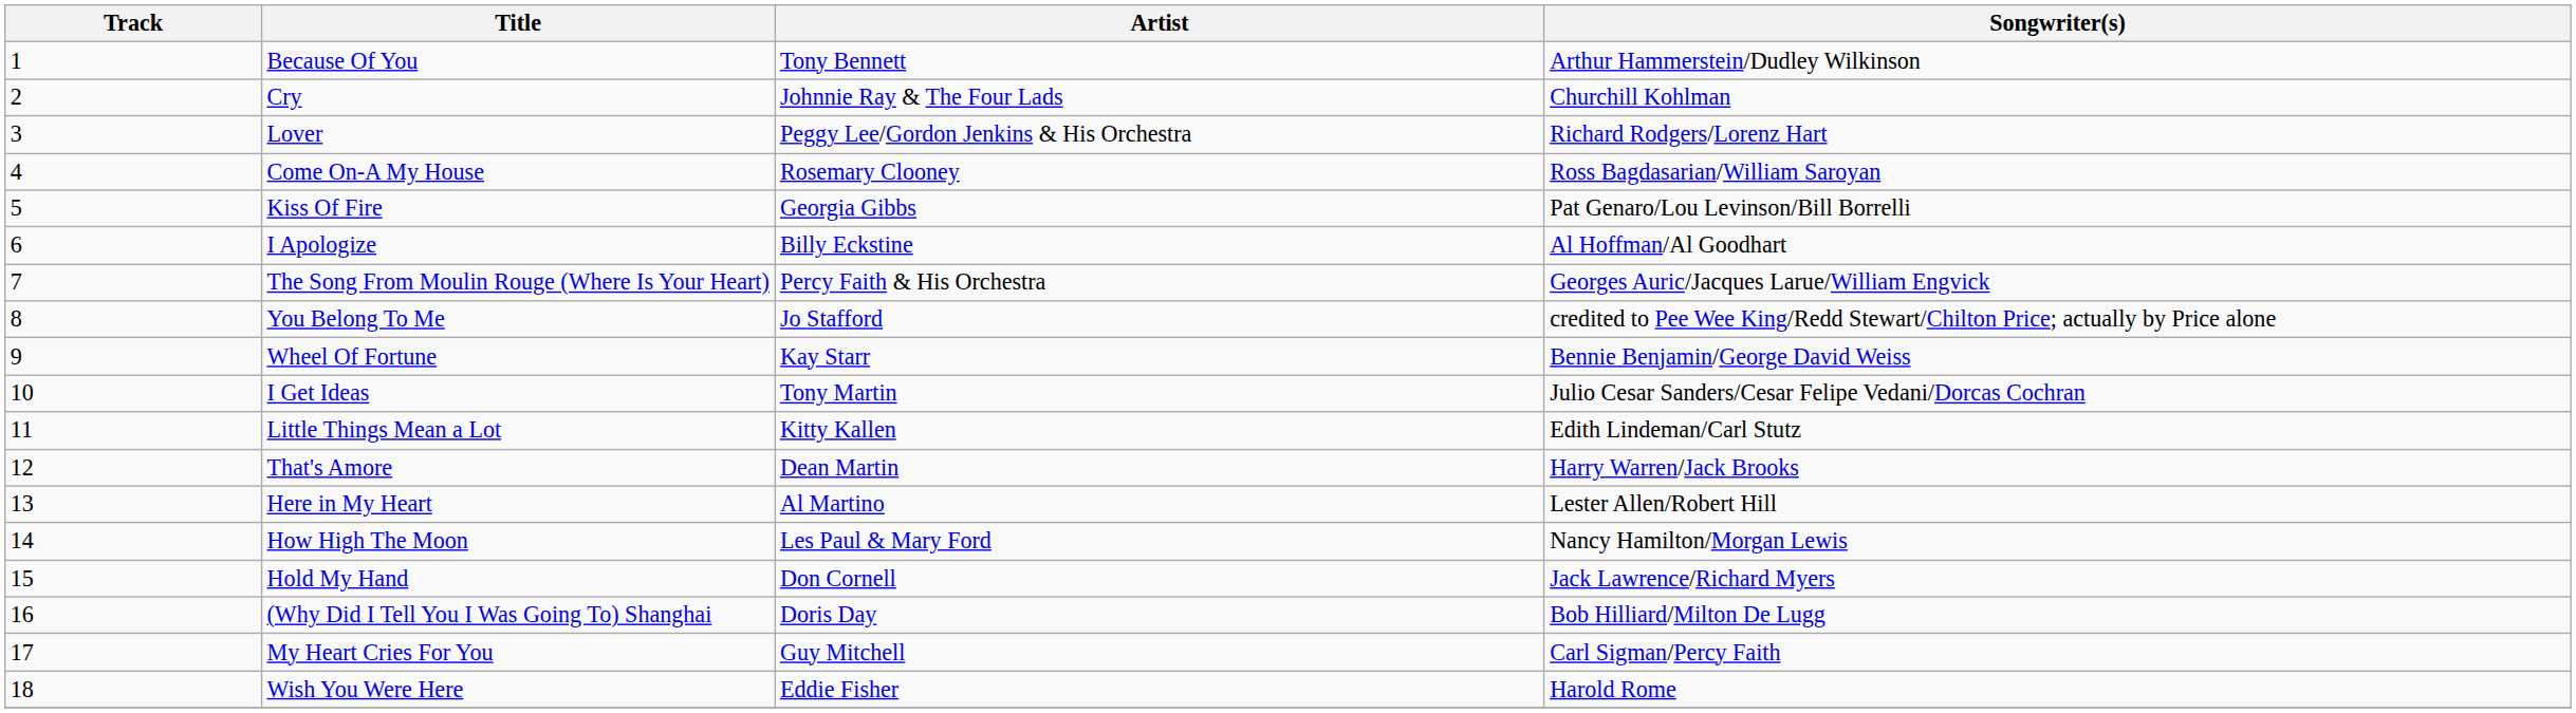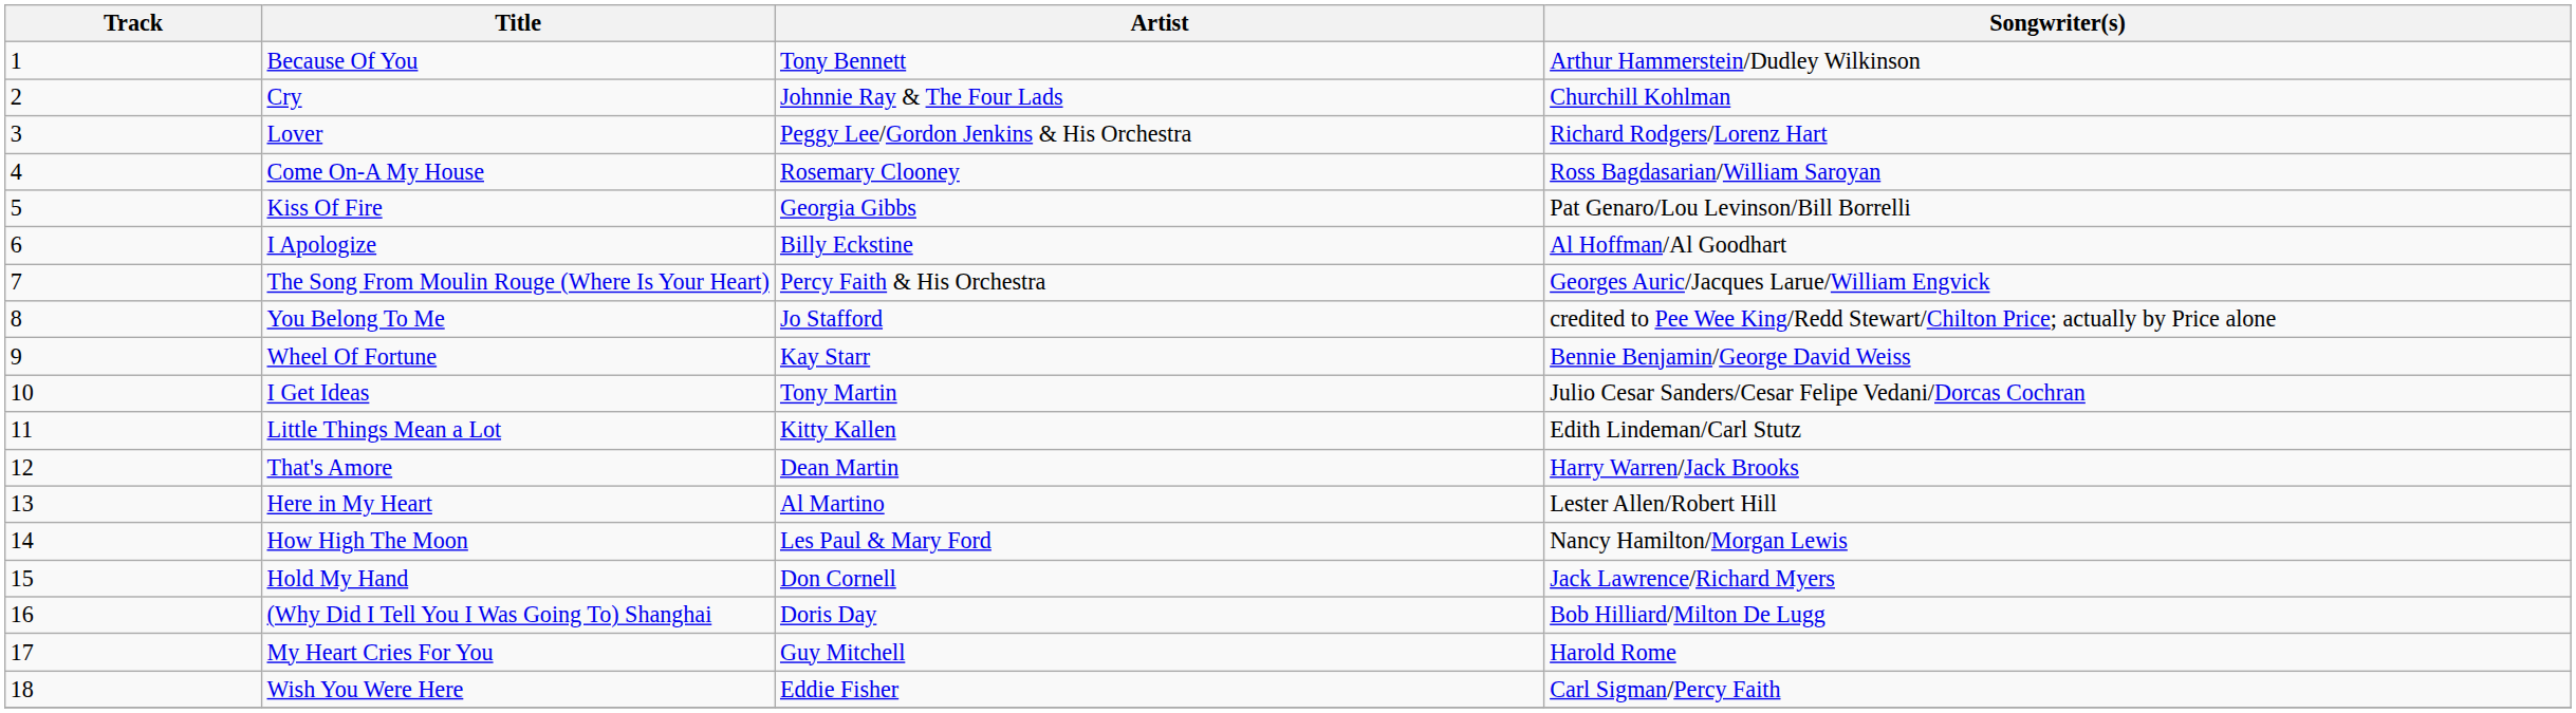My Heart Cries For You | Songwriter(s): Carl Sigman/Percy Faith -> Harold Rome
Wish You Were Here | Songwriter(s): Harold Rome -> Carl Sigman/Percy Faith
